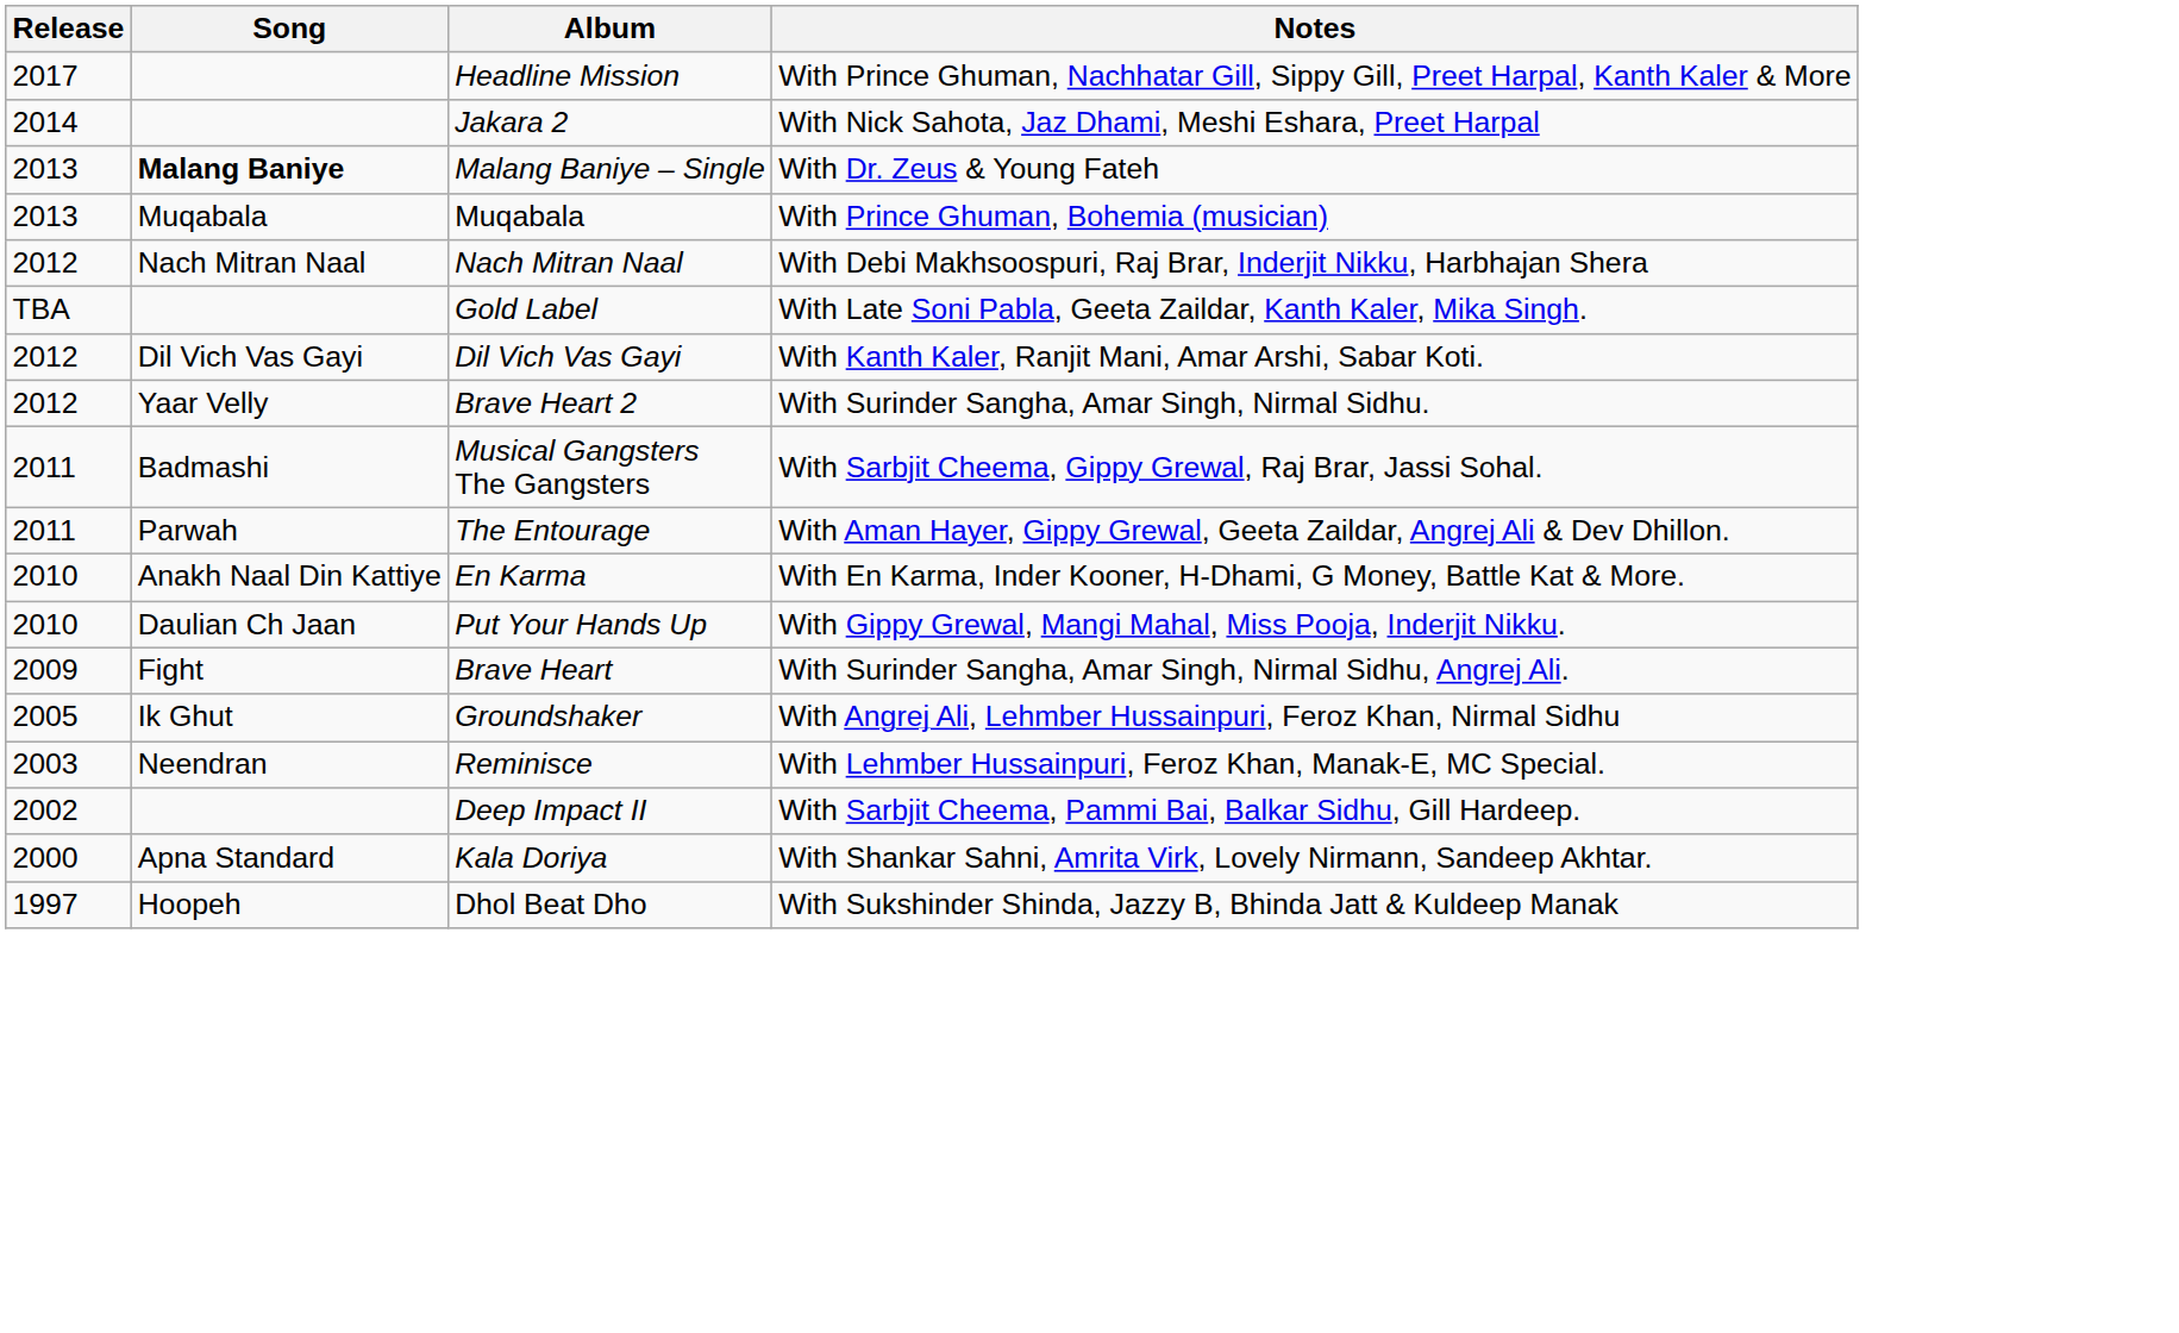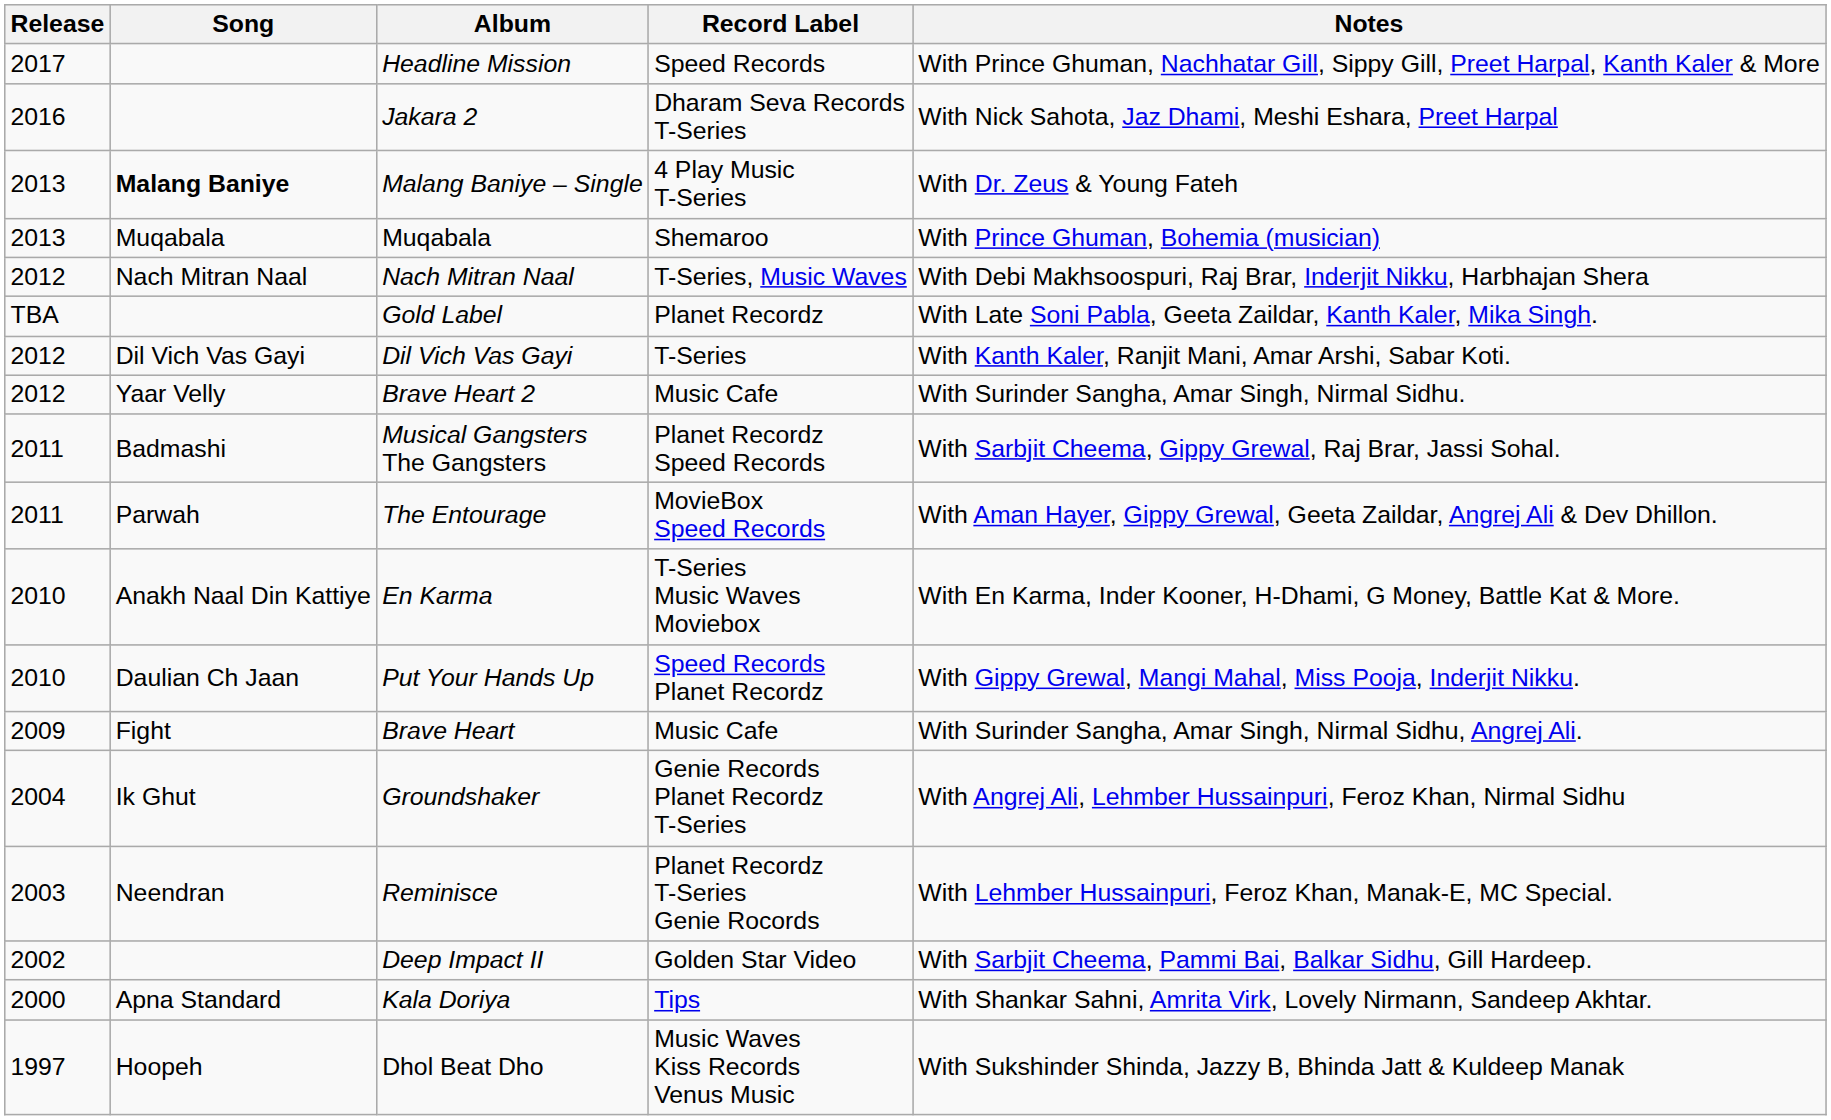+ column: Record Label | Speed Records | Dharam Seva Records T-Series | 4 Play Music T-Series | Shemaroo | T-Series, Music Waves | Planet Recordz | T-Series | Music Cafe | Planet Recordz Speed Records | MovieBox Speed Records | T-Series Music Waves Moviebox | Speed Records Planet Recordz | Music Cafe | Genie Records Planet Recordz T-Series | Planet Recordz T-Series Genie Rocords | Golden Star Video | Tips | Music Waves Kiss Records Venus Music
Jakara 2 | Release: 2014 -> 2016
Groundshaker | Release: 2005 -> 2004
